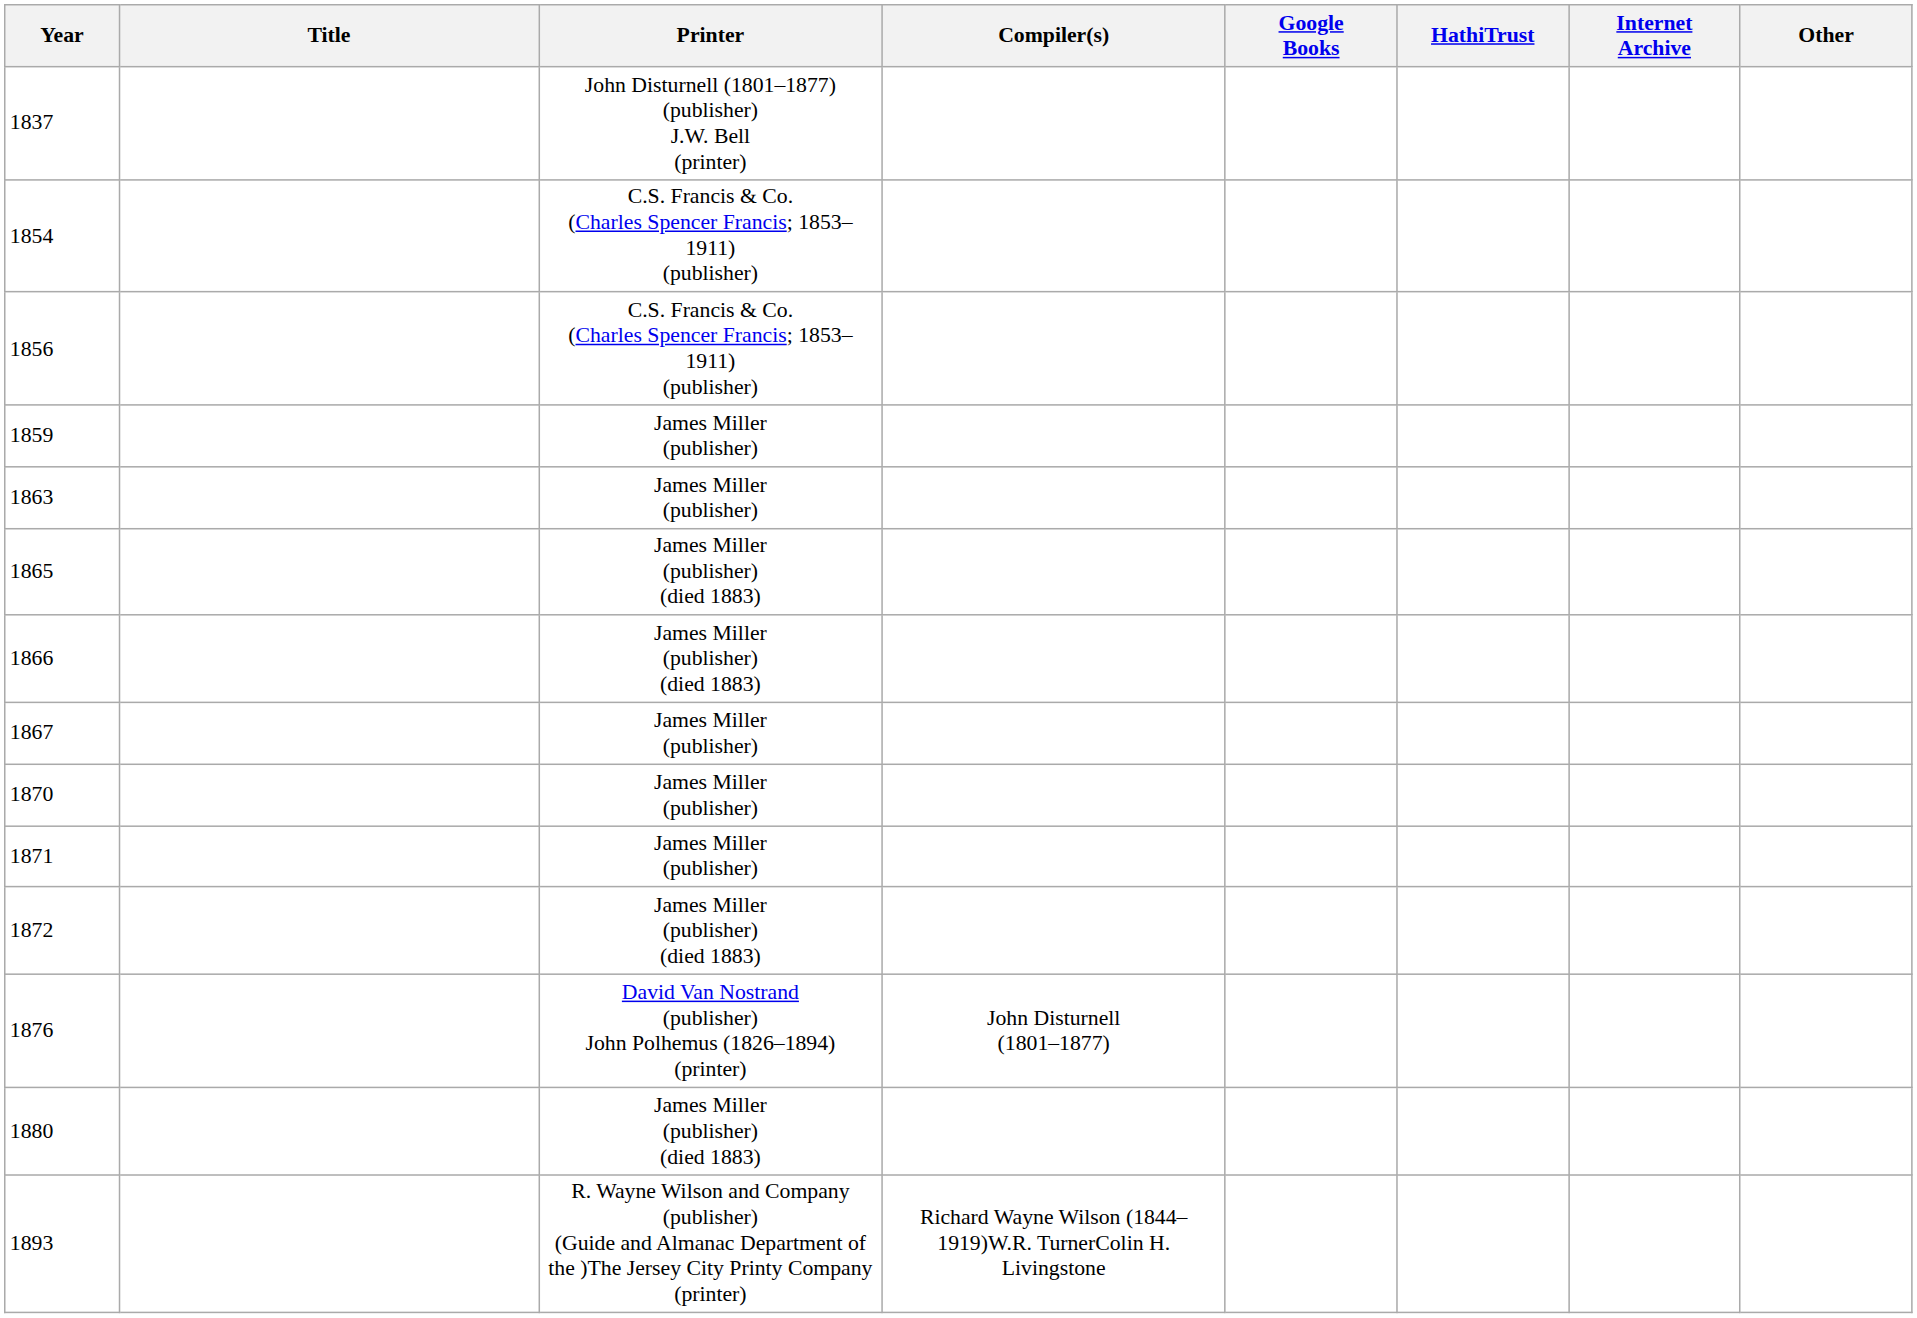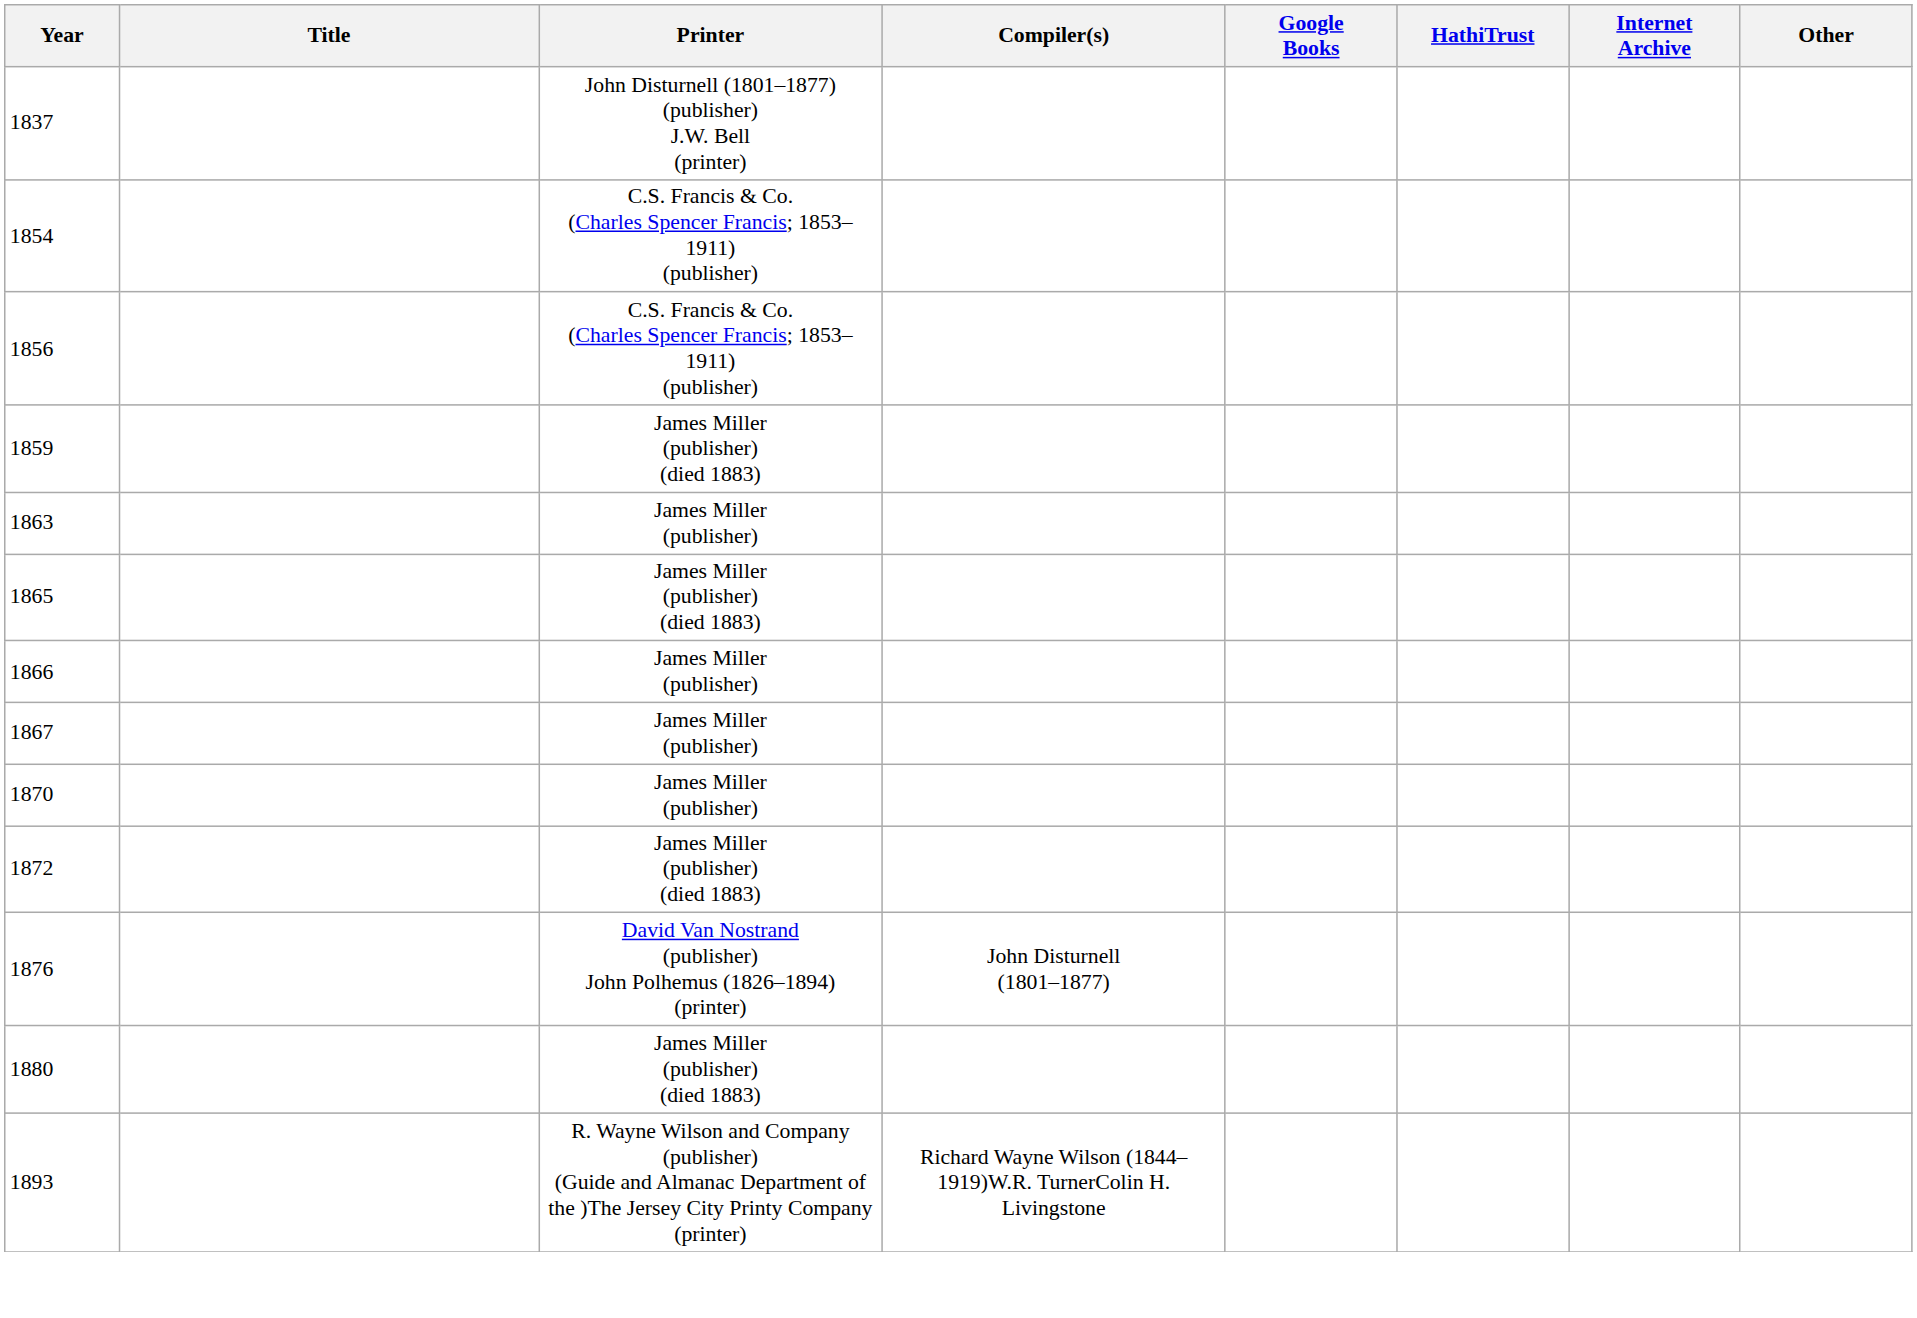1859 | Printer: James Miller (publisher) -> James Miller (publisher) (died 1883)
1866 | Printer: James Miller (publisher) (died 1883) -> James Miller (publisher)
- row: 1871 | James Miller (publisher)
